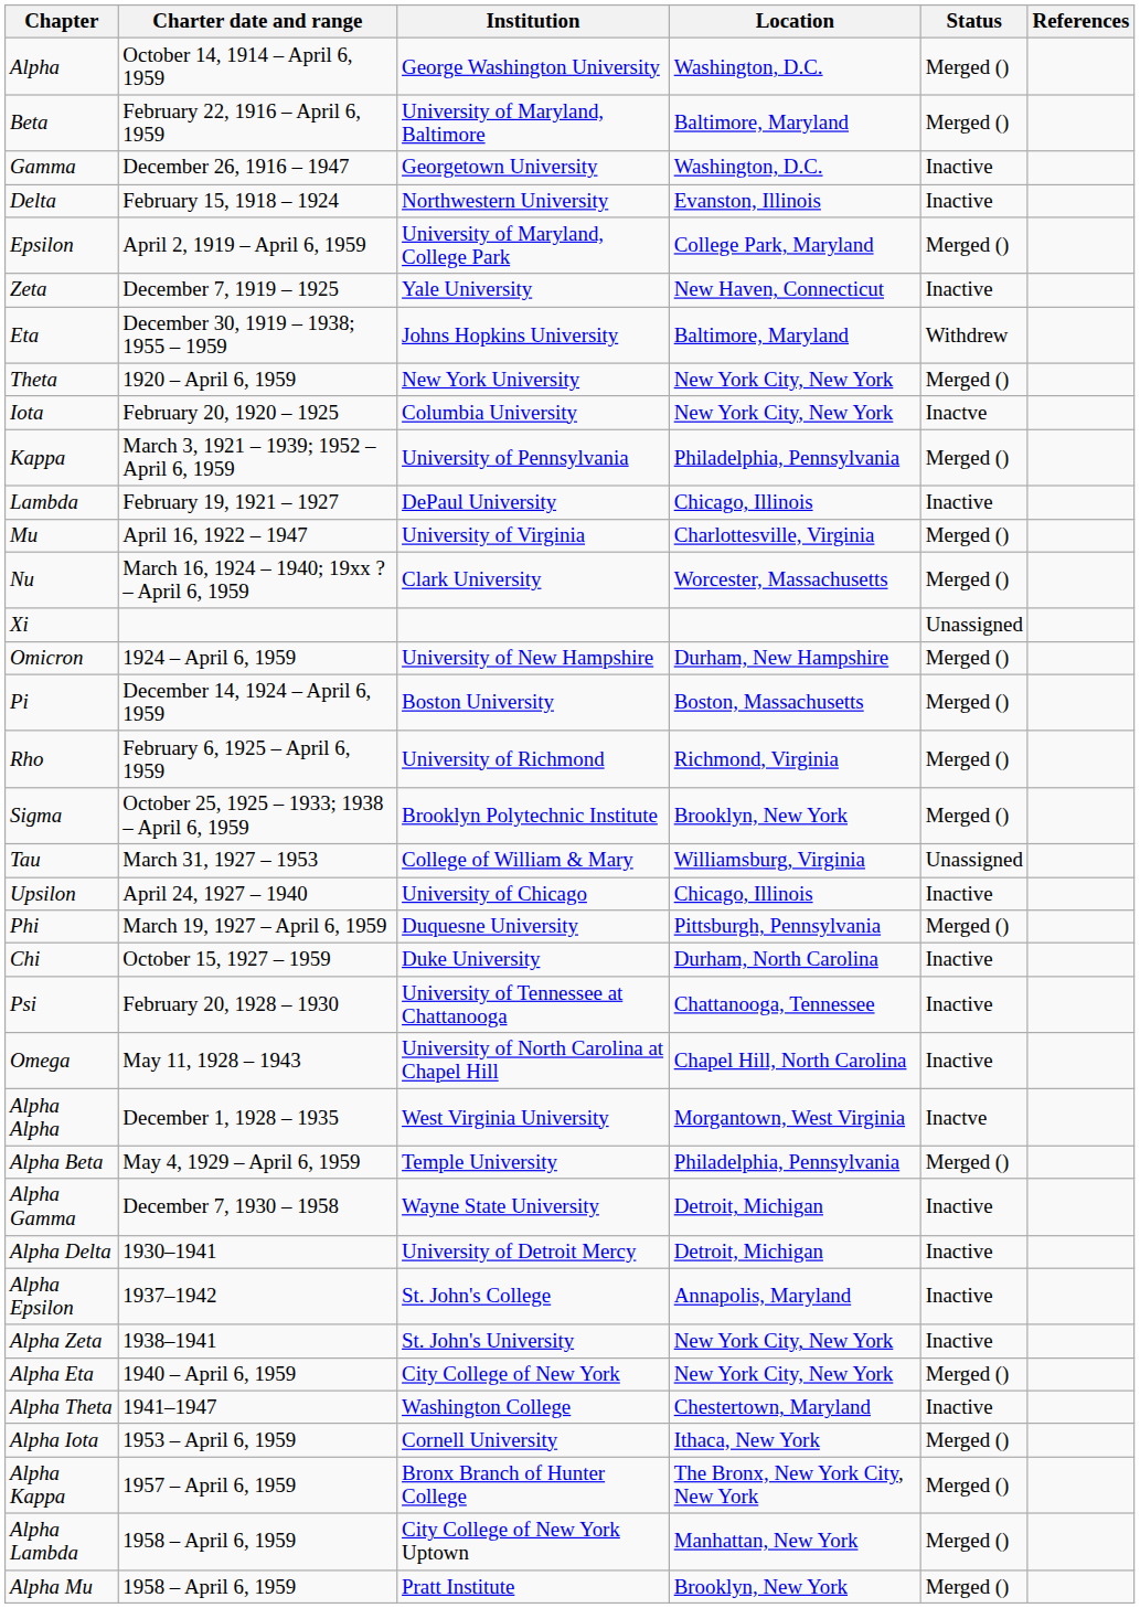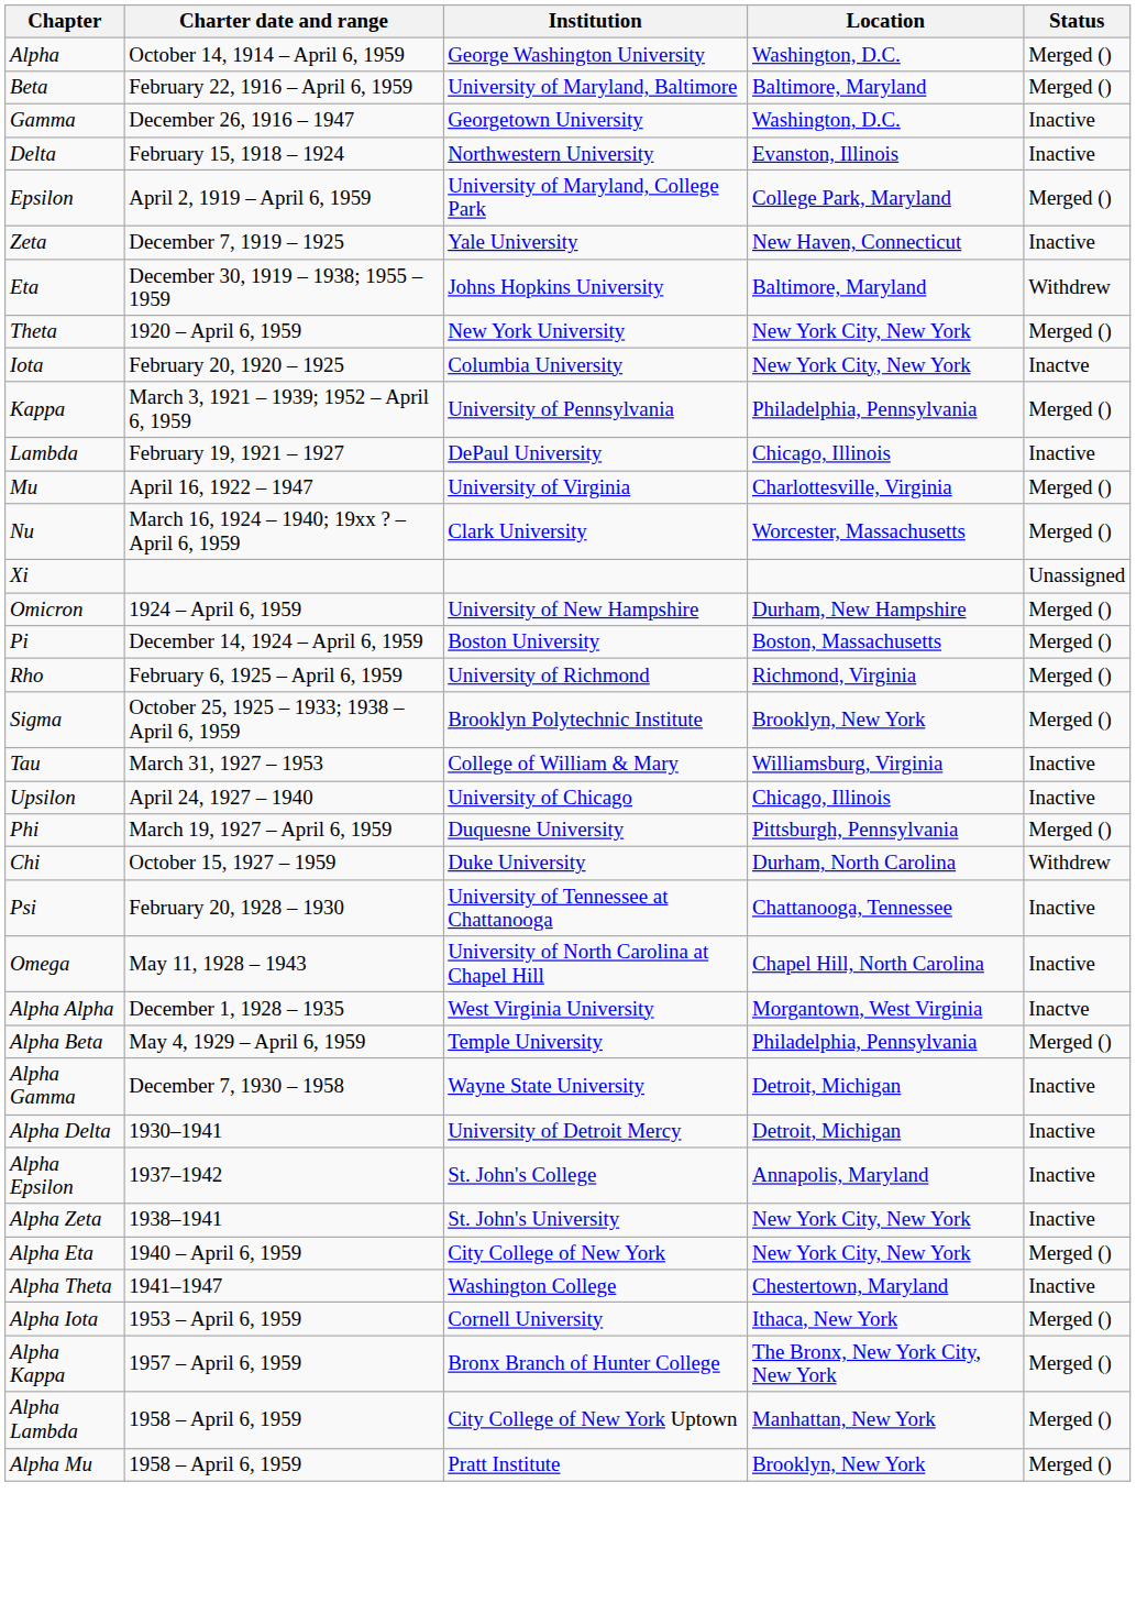- column: References
Tau | Status: Unassigned -> Inactive
Chi | Status: Inactive -> Withdrew
